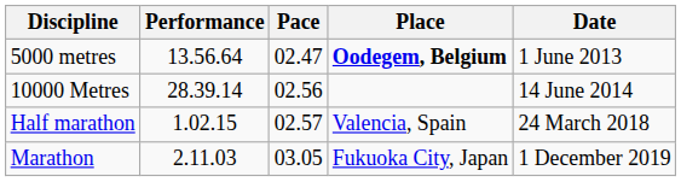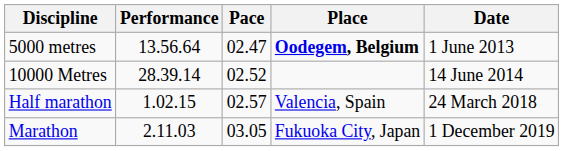10000 Metres | Pace: 02.56 -> 02.52
